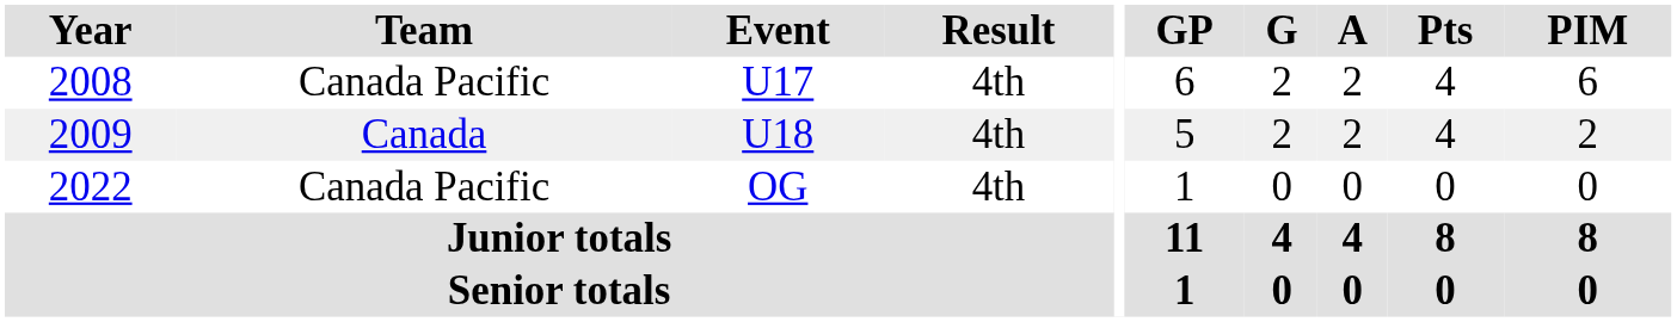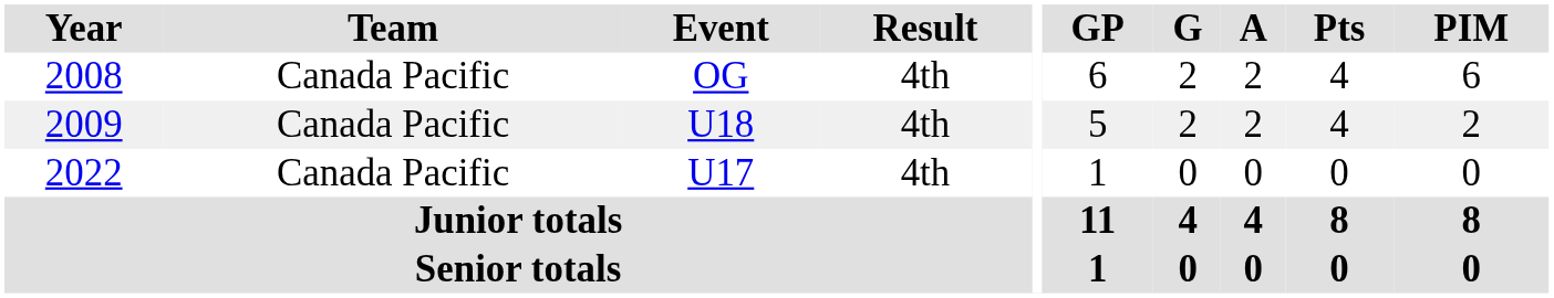2008 | Event: U17 -> OG
2009 | Team: Canada -> Canada Pacific
2022 | Event: OG -> U17
